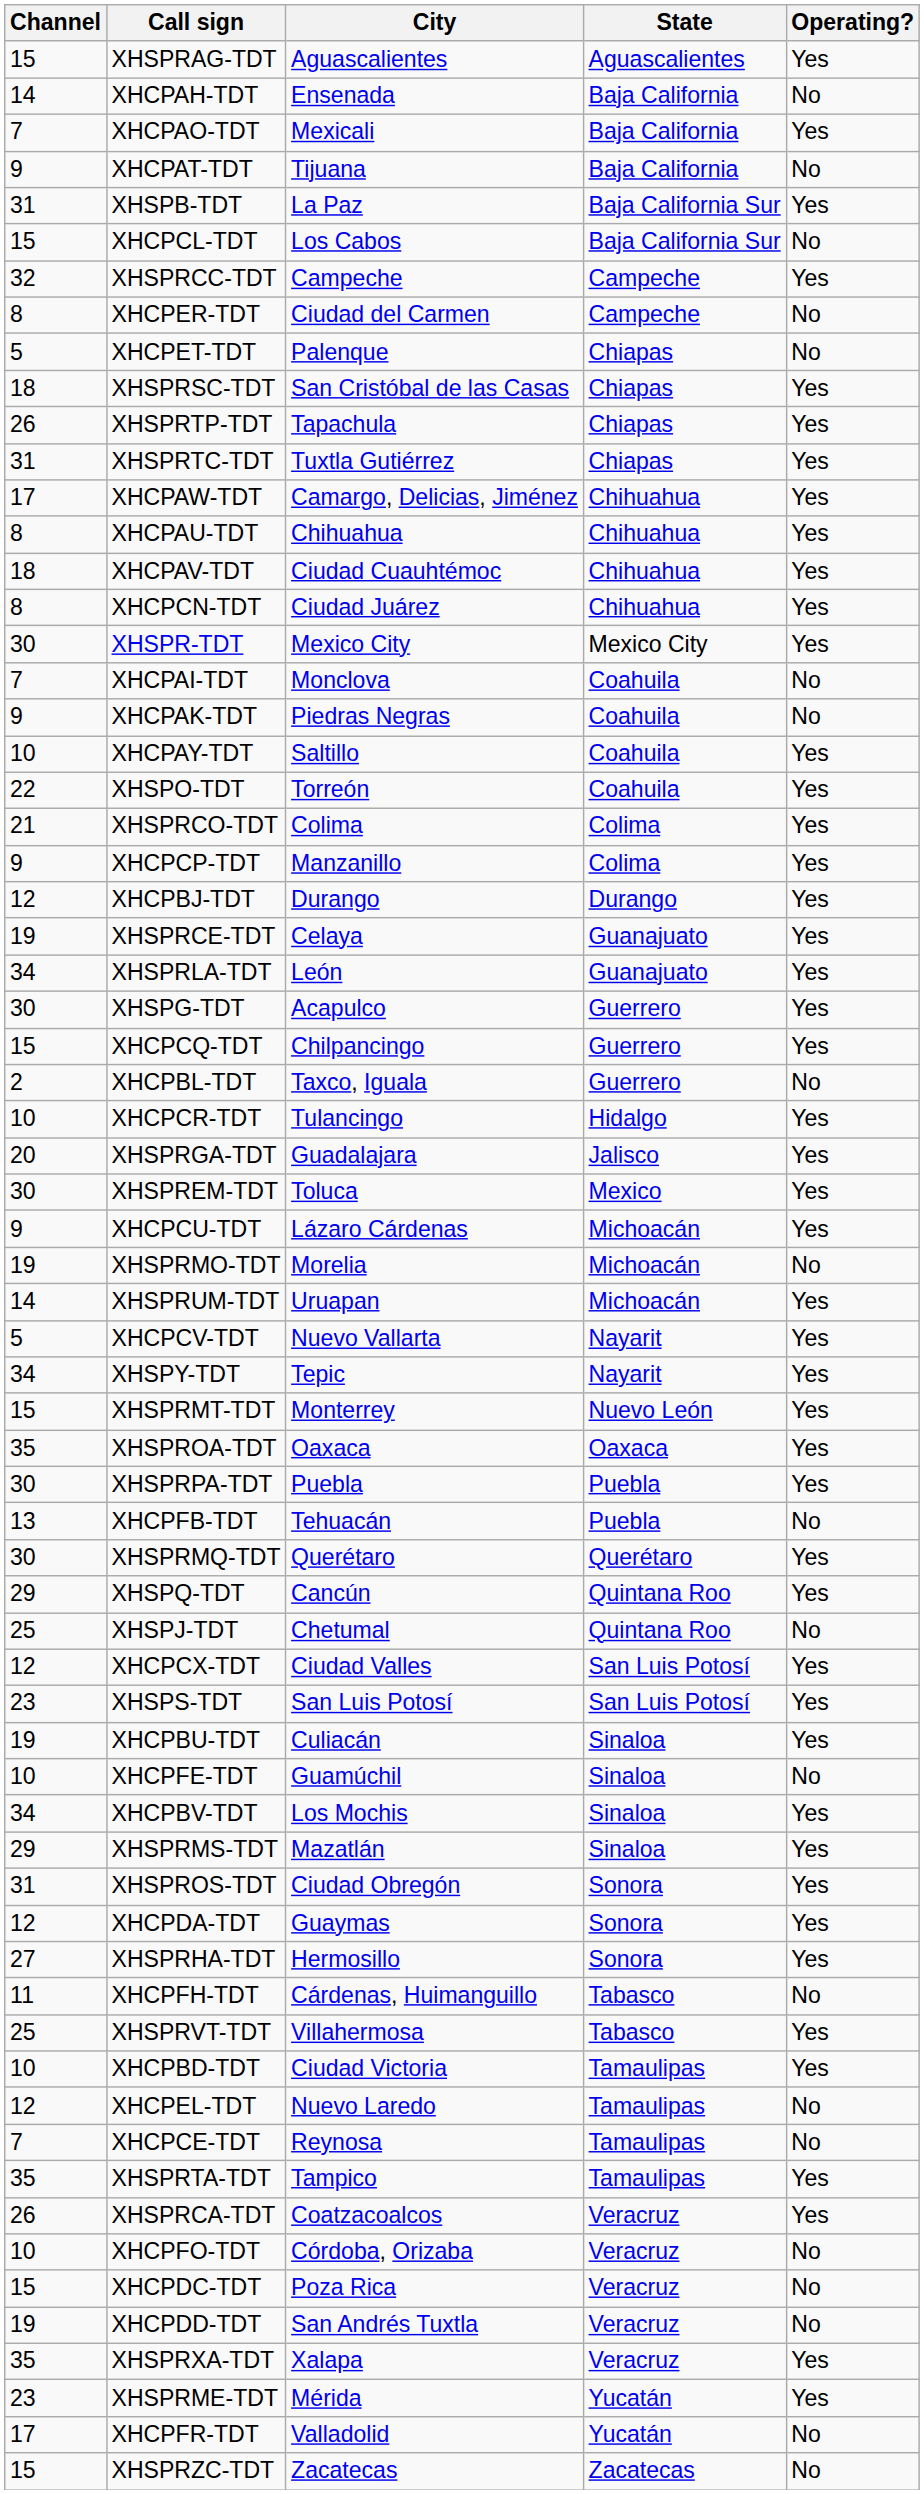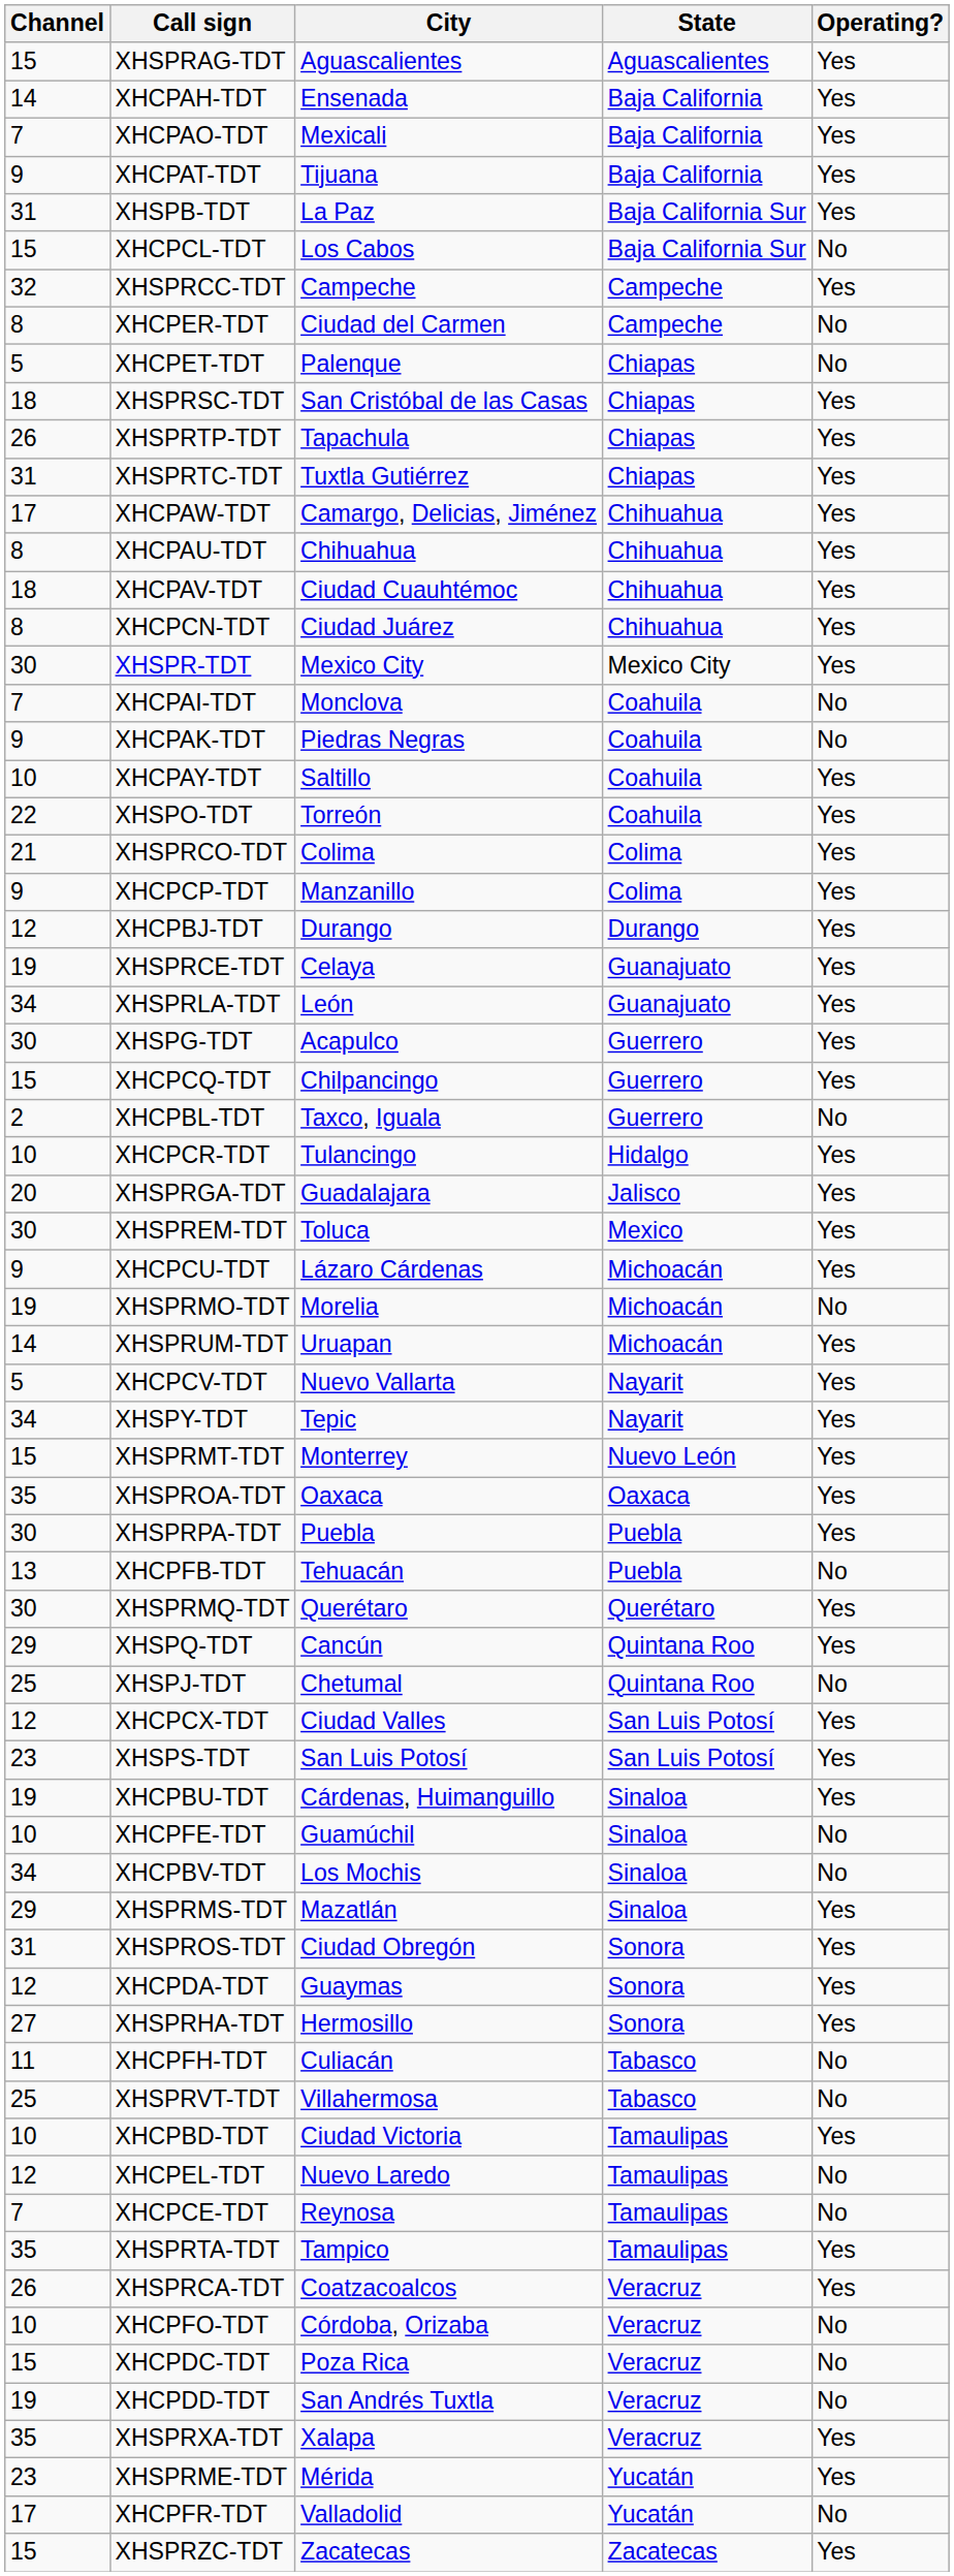XHCPAH-TDT | Operating?: No -> Yes
XHCPAT-TDT | Operating?: No -> Yes
XHCPBU-TDT | City: Culiacán -> Cárdenas, Huimanguillo
XHCPBV-TDT | Operating?: Yes -> No
XHCPFH-TDT | City: Cárdenas, Huimanguillo -> Culiacán
XHSPRVT-TDT | Operating?: Yes -> No
XHSPRZC-TDT | Operating?: No -> Yes
